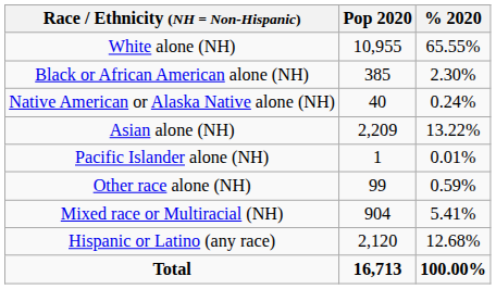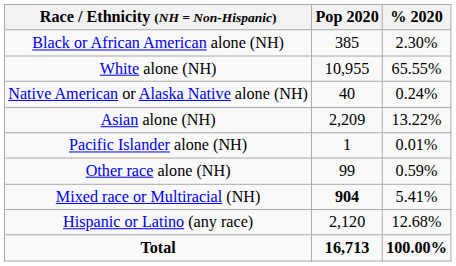rows swapped: White alone (NH) <-> Black or African American alone (NH)
Mixed race or Multiracial (NH) | Pop 2020: normal -> bold
